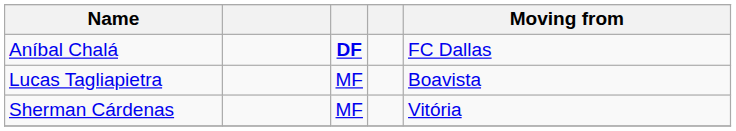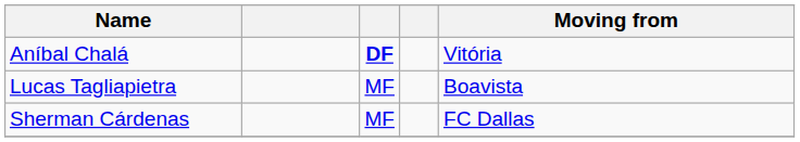Aníbal Chalá | Moving from: FC Dallas -> Vitória
Sherman Cárdenas | Moving from: Vitória -> FC Dallas
